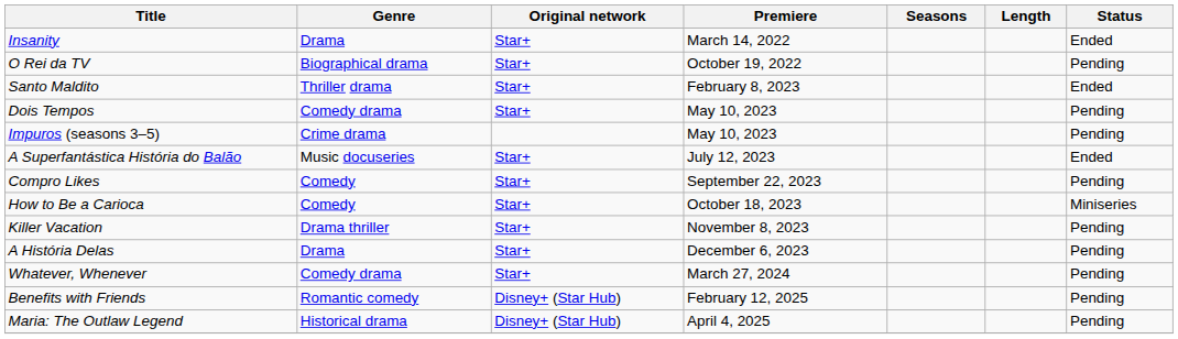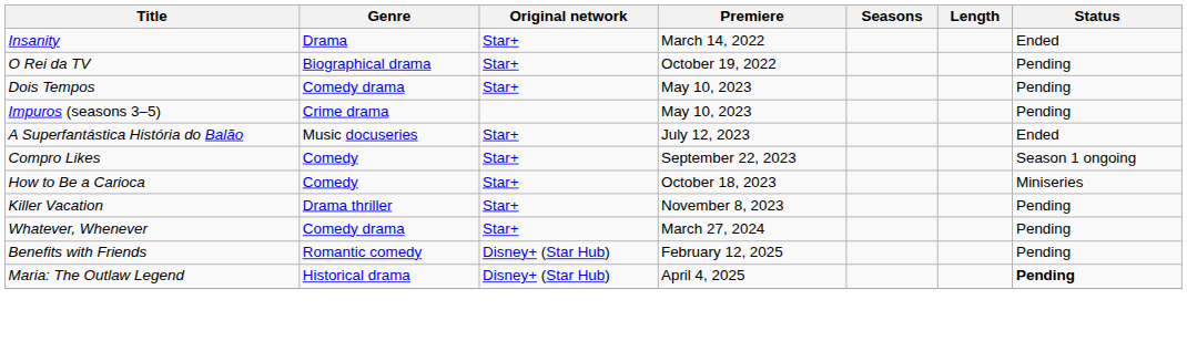- row: Santo Maldito | Thriller drama | Star+ | February 8, 2023 | Ended
Compro Likes | Status: Pending -> Season 1 ongoing
- row: A História Delas | Drama | Star+ | December 6, 2023 | Pending
Maria: The Outlaw Legend | Status: normal -> bold
